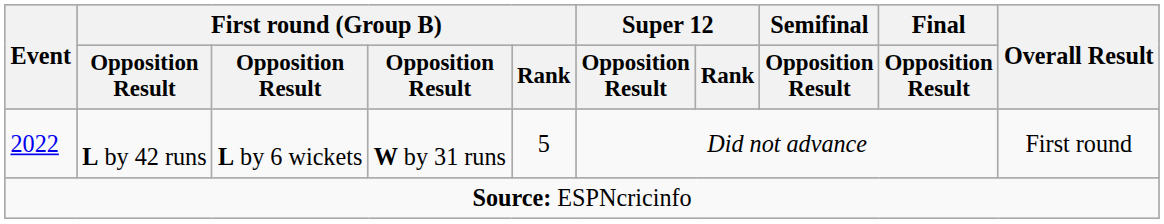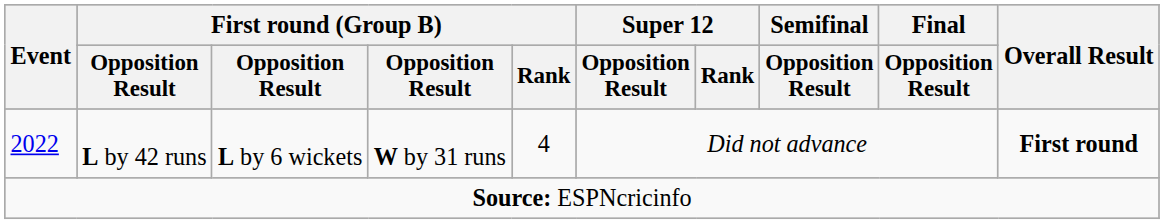2022 | First round (Group B) / Rank: 5 -> 4
2022 | Overall Result: normal -> bold
